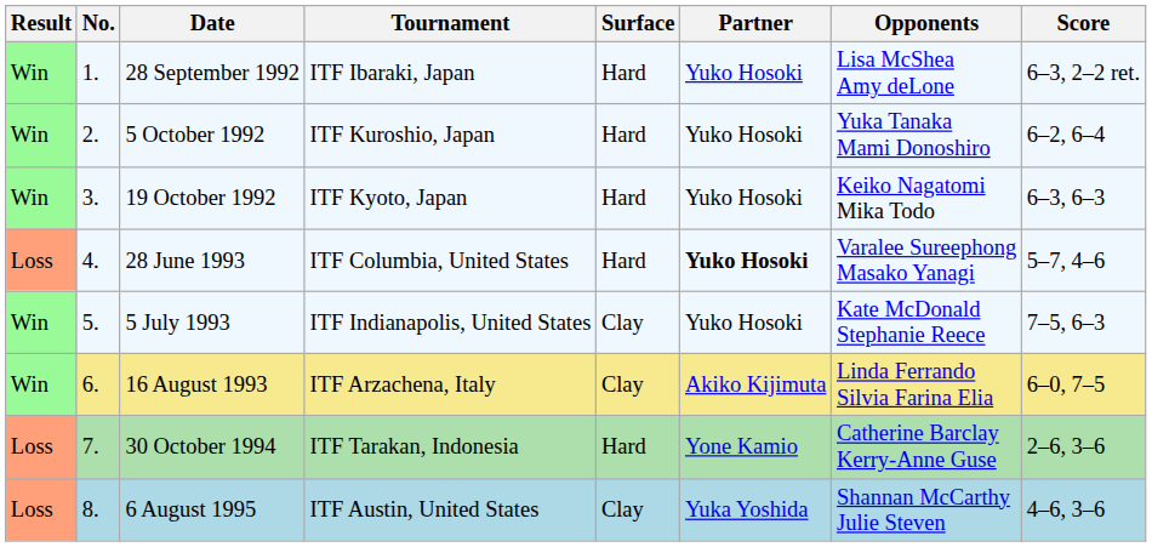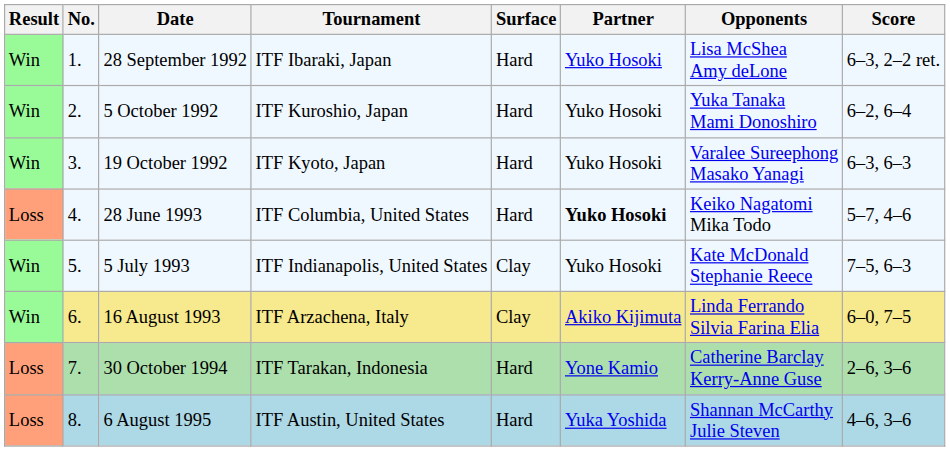19 October 1992 | Opponents: Keiko Nagatomi Mika Todo -> Varalee Sureephong Masako Yanagi
28 June 1993 | Opponents: Varalee Sureephong Masako Yanagi -> Keiko Nagatomi Mika Todo
6 August 1995 | Surface: Clay -> Hard
